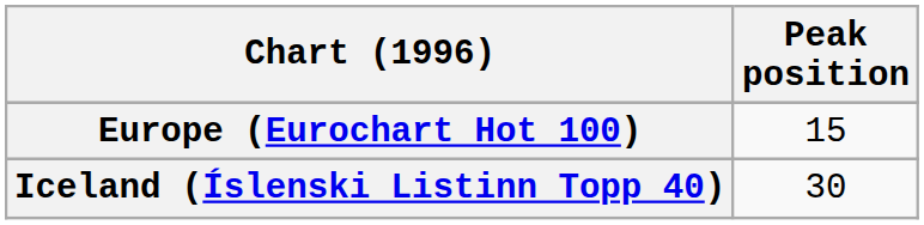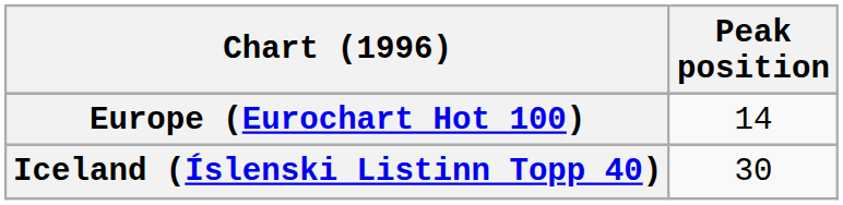Europe (Eurochart Hot 100) | Peak position: 15 -> 14
